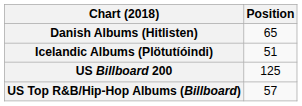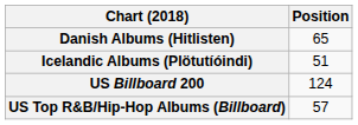US Billboard 200 | Position: 125 -> 124
